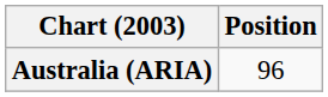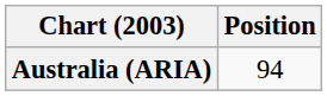Australia (ARIA) | Position: 96 -> 94
